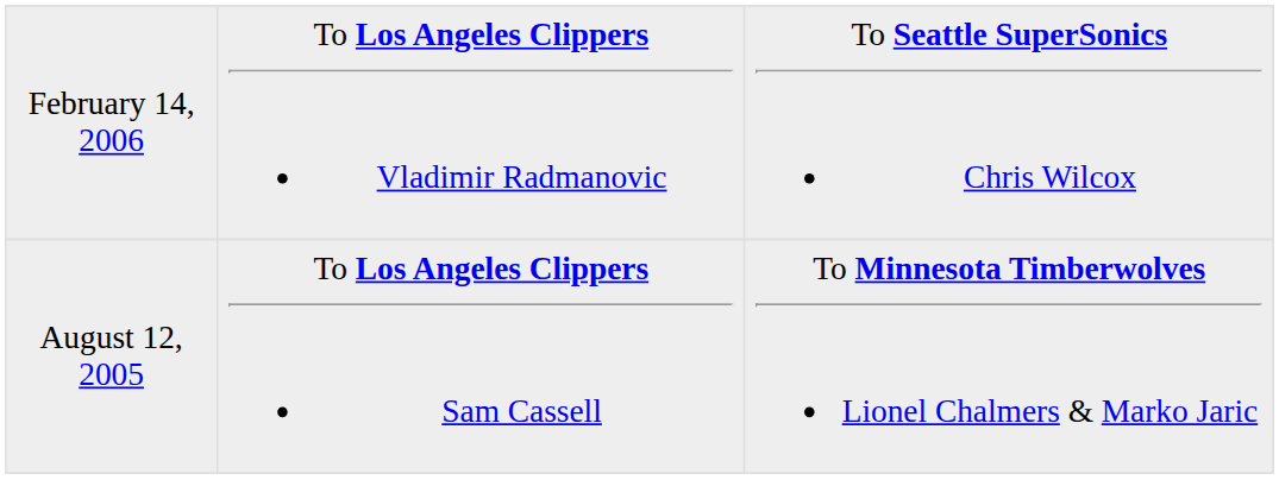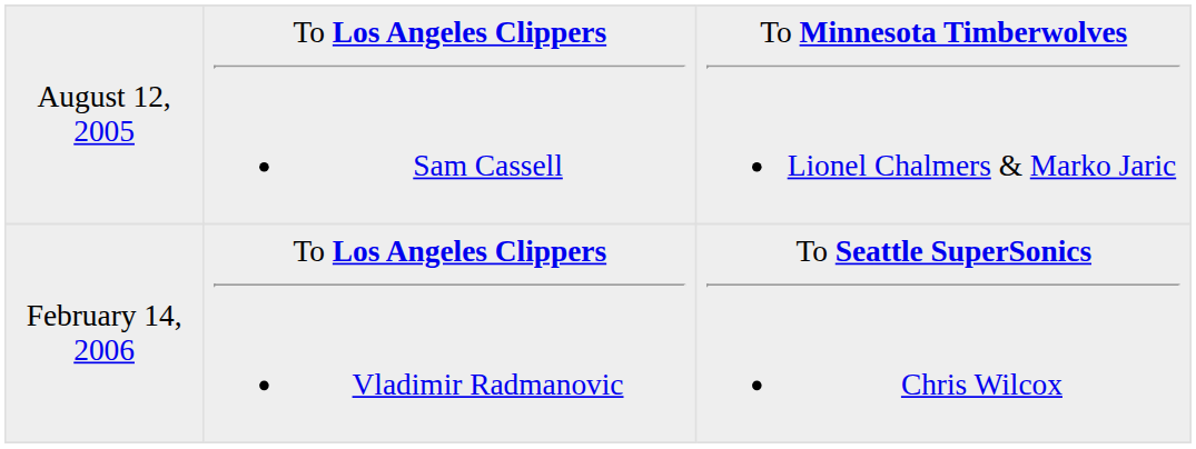rows swapped: August 12, 2005 <-> February 14, 2006
